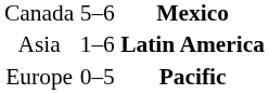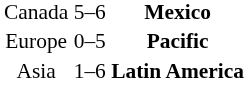rows swapped: Europe <-> Asia
